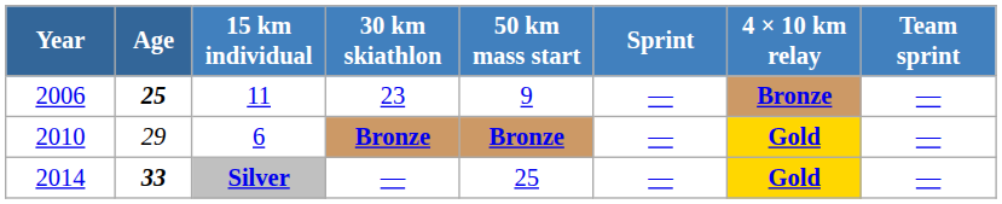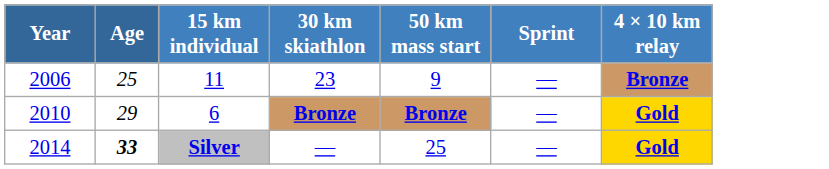- column: Team sprint | — | — | —
2006 | Age: bold -> normal
